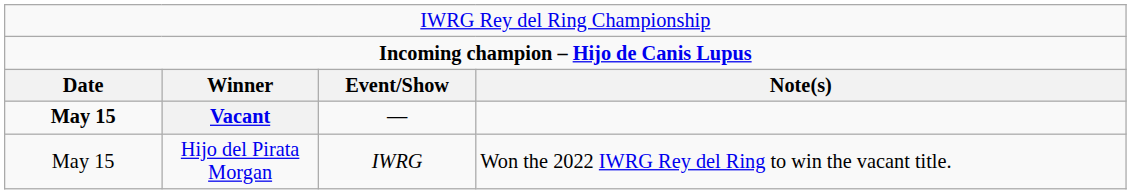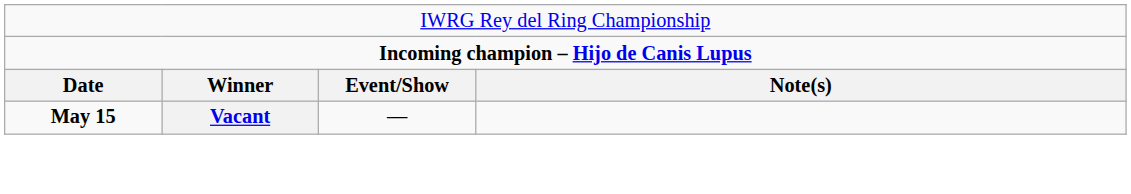- row: May 15 | Hijo del Pirata Morgan | IWRG | Won the 2022 IWRG Rey del Ring to win the vacant title.
